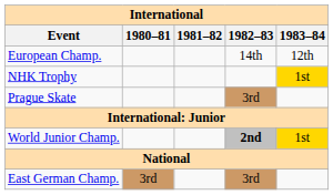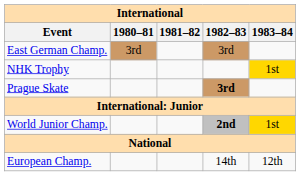rows swapped: European Champ. <-> East German Champ.
Prague Skate | 1982–83: normal -> bold
